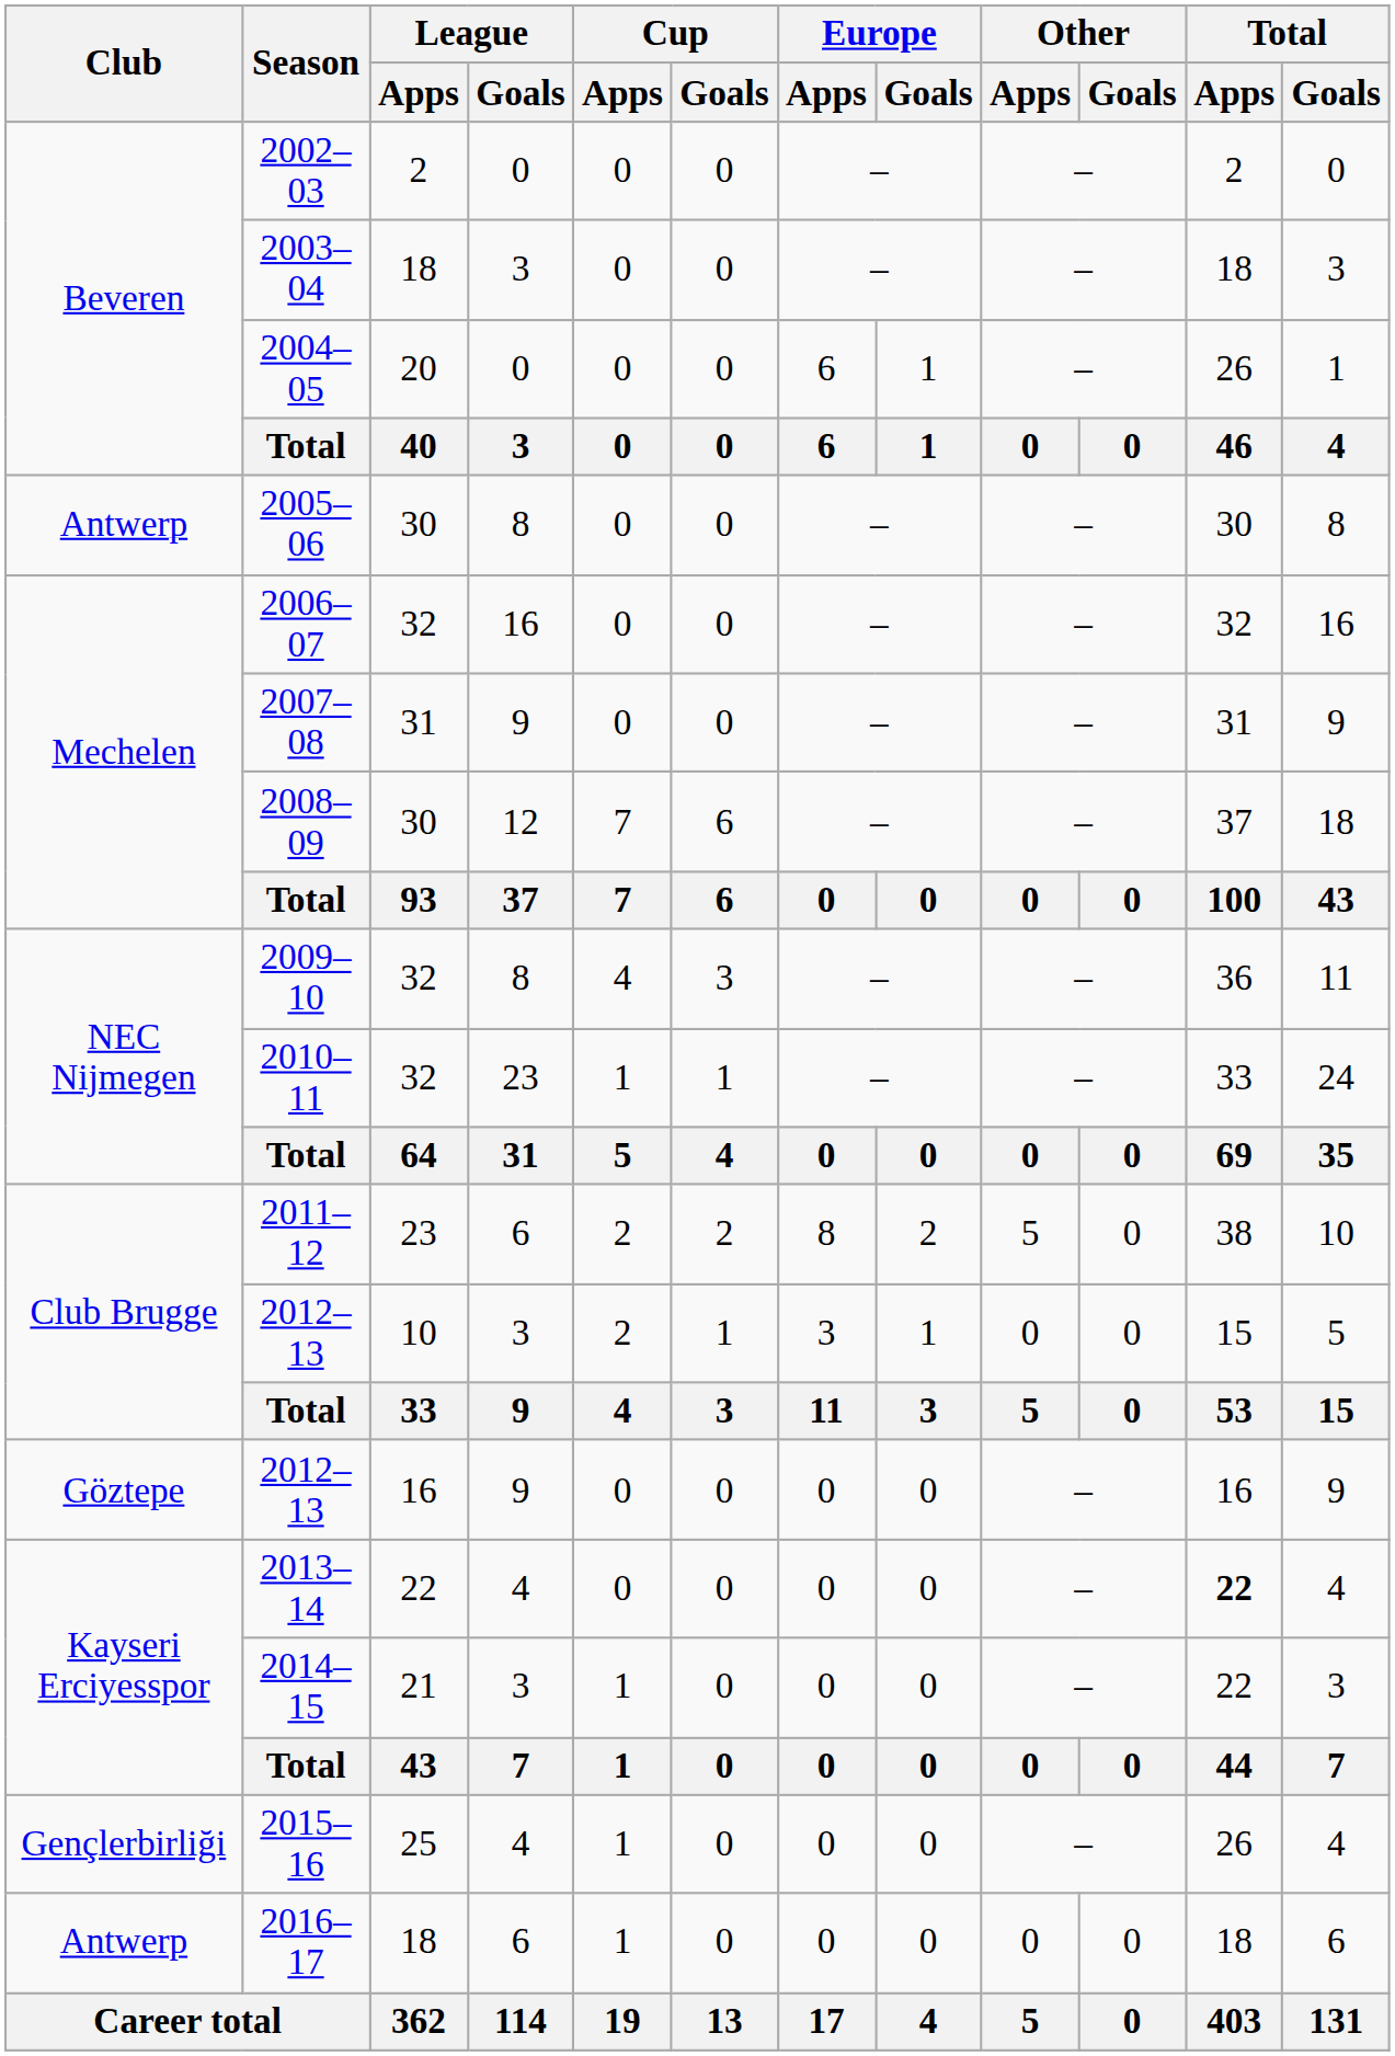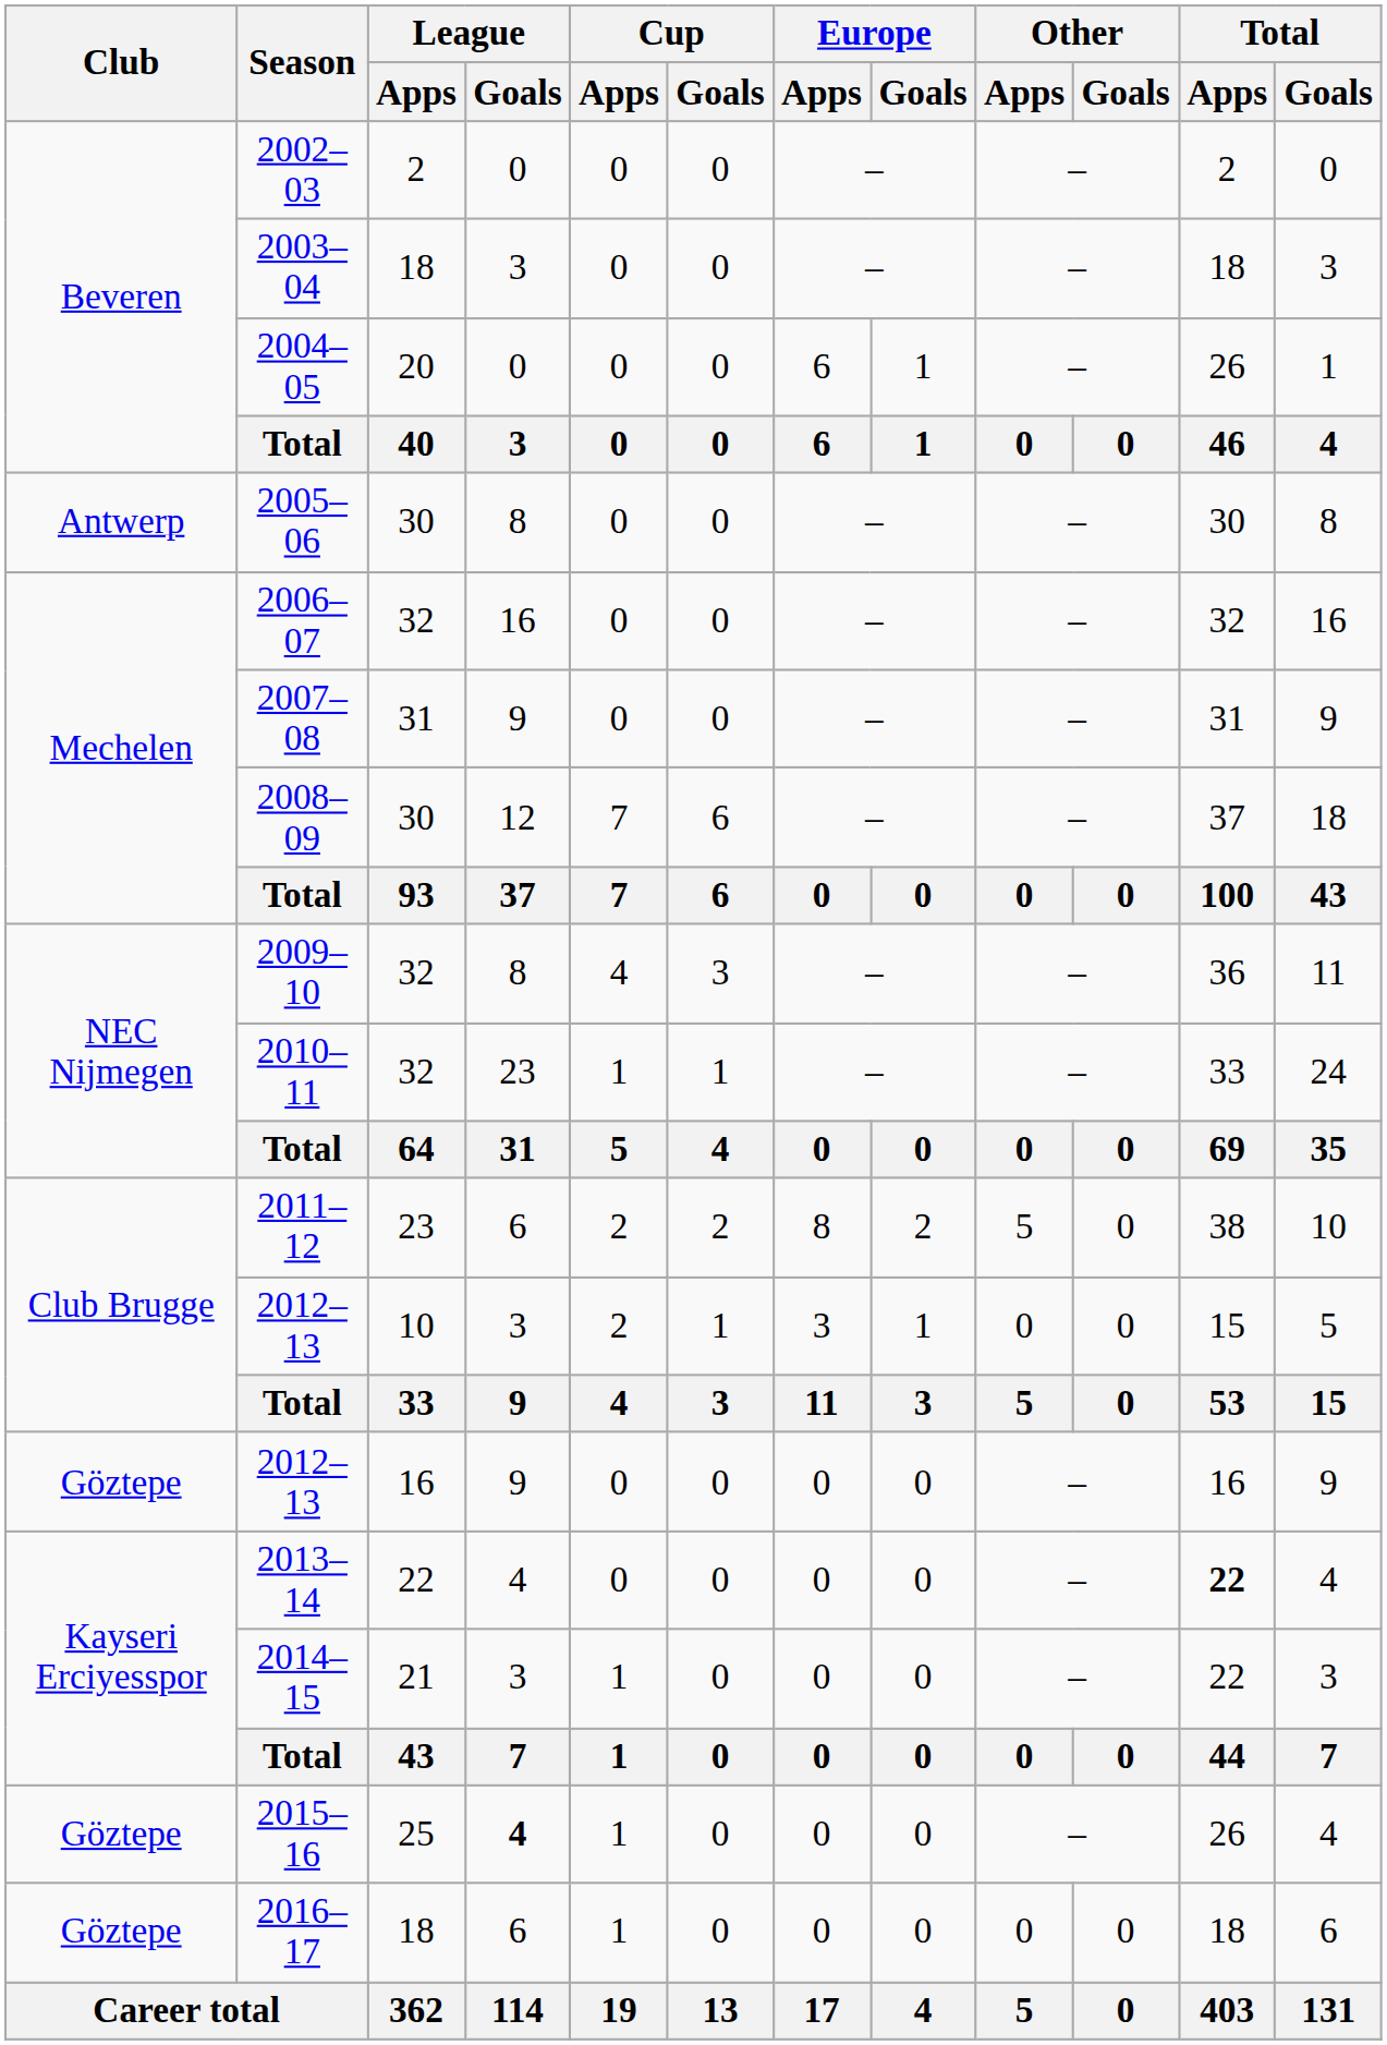2015–16 | Club: Gençlerbirliği -> Göztepe
2015–16 | League / Goals: normal -> bold
2016–17 | Club: Antwerp -> Göztepe
